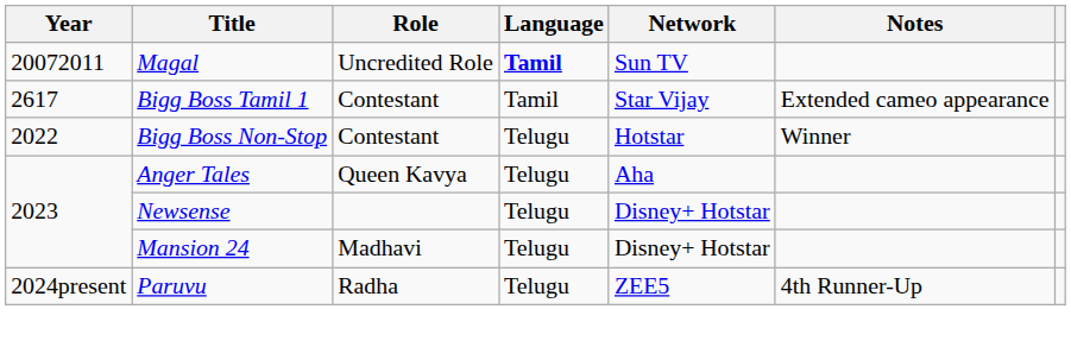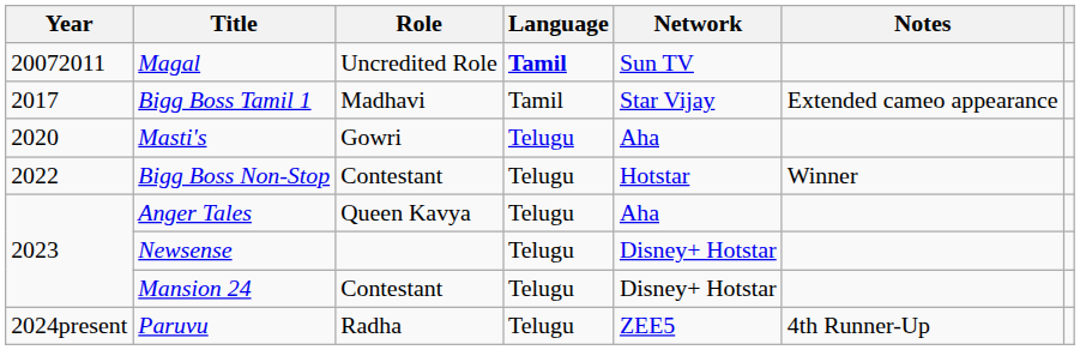Bigg Boss Tamil 1 | Year: 2617 -> 2017
Bigg Boss Tamil 1 | Role: Contestant -> Madhavi
+ row: 2020 | Masti's | Gowri | Telugu | Aha
Mansion 24 | Role: Madhavi -> Contestant
